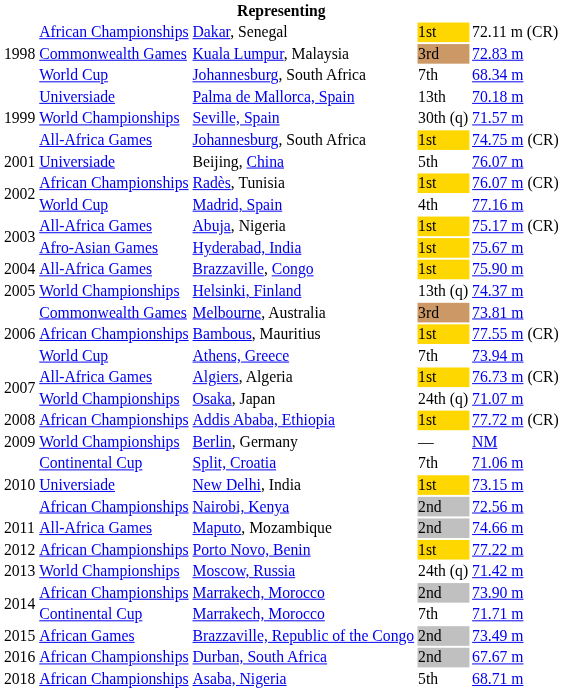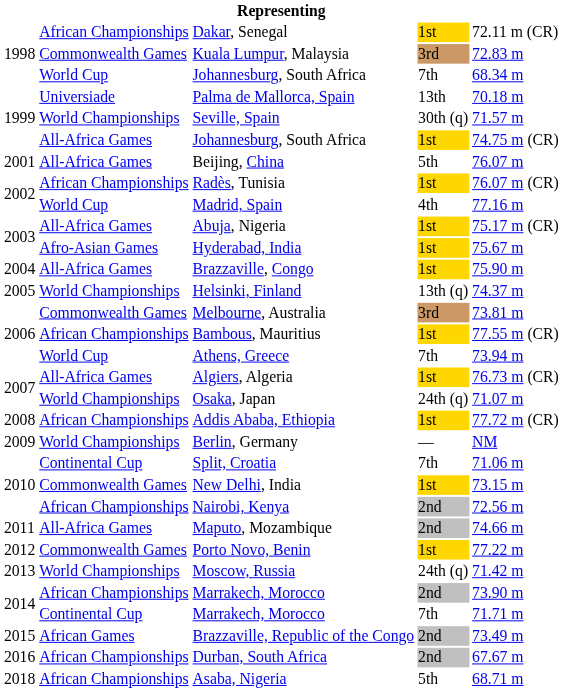Beijing, China | column 2: Universiade -> All-Africa Games
New Delhi, India | column 2: Universiade -> Commonwealth Games
Porto Novo, Benin | column 2: African Championships -> Commonwealth Games
